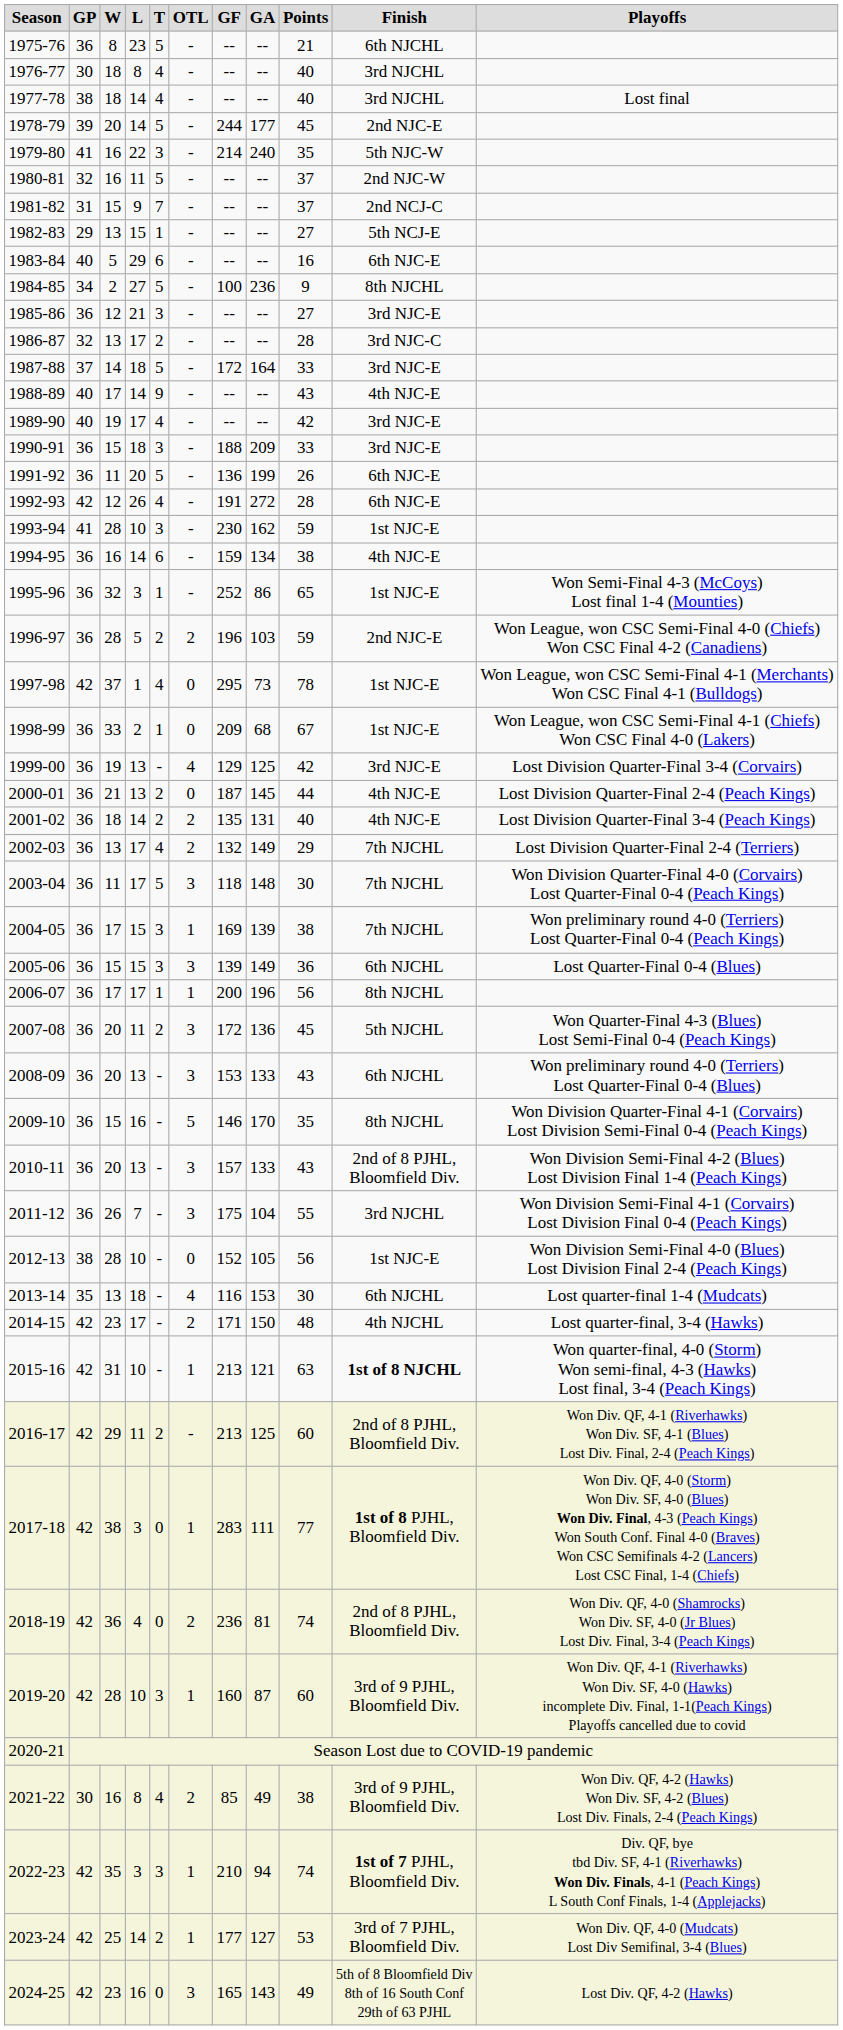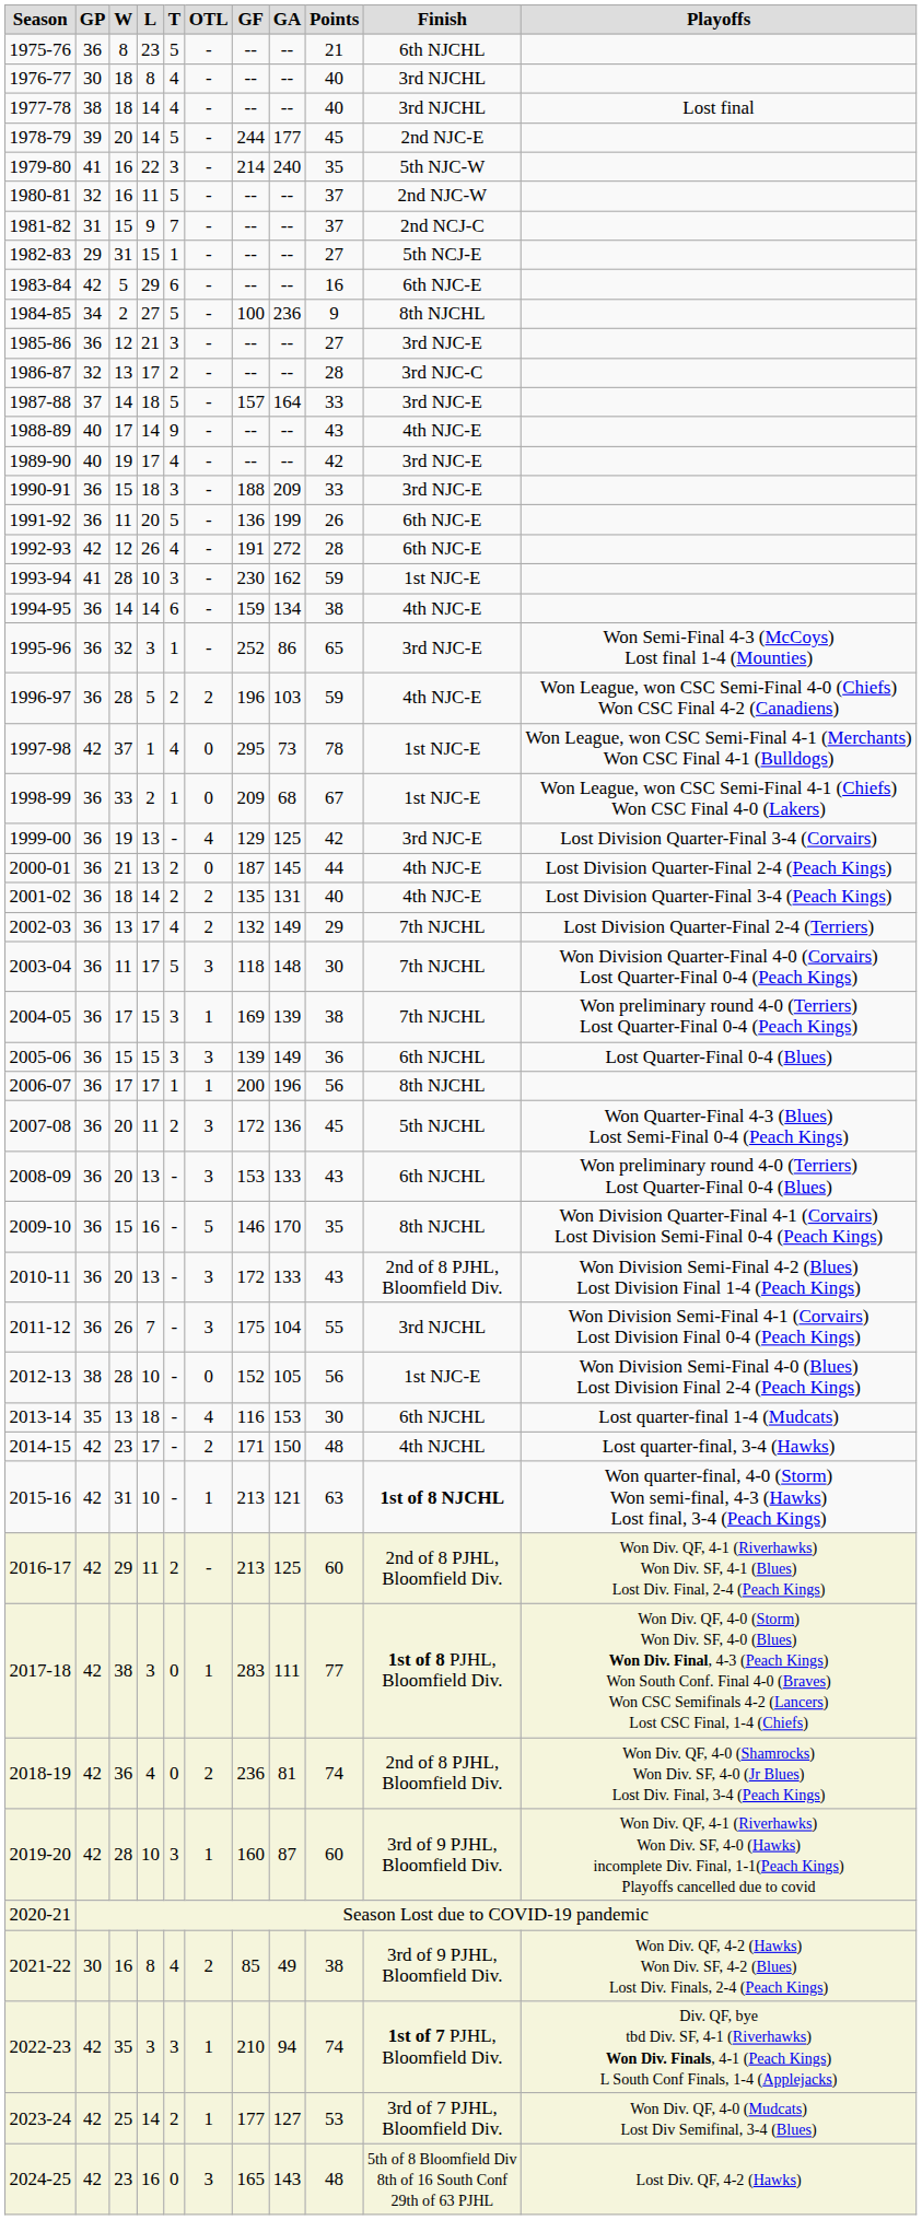1982-83 | W: 13 -> 31
1983-84 | GP: 40 -> 42
1987-88 | GF: 172 -> 157
1994-95 | W: 16 -> 14
1995-96 | Finish: 1st NJC-E -> 3rd NJC-E
1996-97 | Finish: 2nd NJC-E -> 4th NJC-E
2010-11 | GF: 157 -> 172
2024-25 | Points: 49 -> 48
